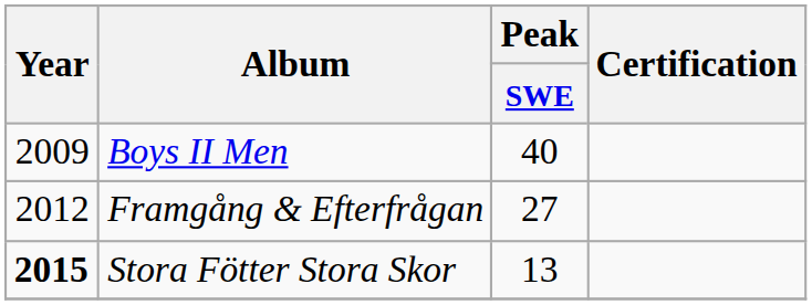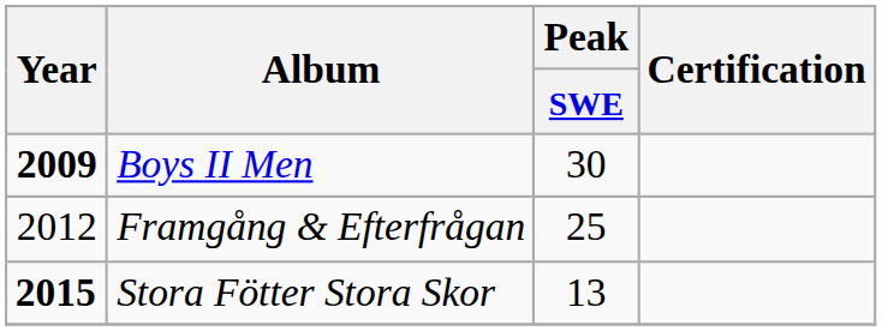Boys II Men | Year: normal -> bold
Boys II Men | Peak / SWE: 40 -> 30
Framgång & Efterfrågan | Peak / SWE: 27 -> 25
